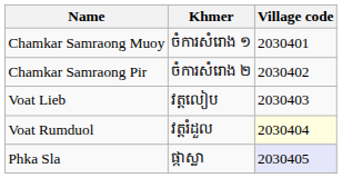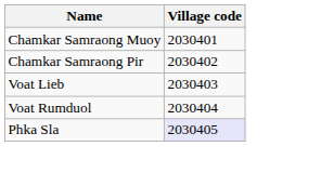- column: Khmer | ចំការសំរោង ១ | ចំការសំរោង ២ | វត្តលៀប | វត្តរំដួល | ផ្កាស្លា
Voat Rumduol | Village code: lightyellow background -> no background
